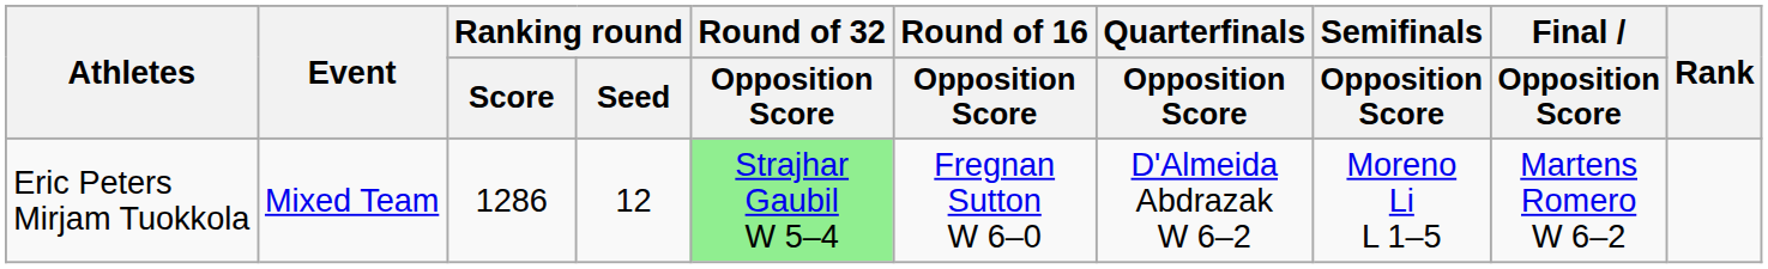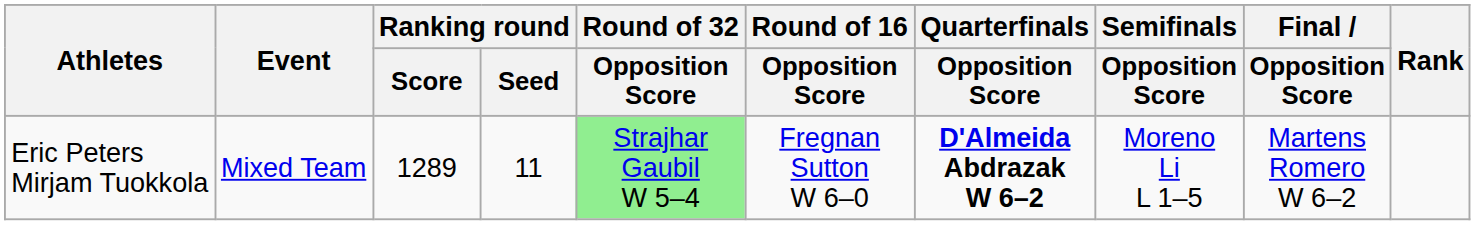Eric Peters Mirjam Tuokkola | Ranking round / Score: 1286 -> 1289
Eric Peters Mirjam Tuokkola | Ranking round / Seed: 12 -> 11
Eric Peters Mirjam Tuokkola | Quarterfinals / Opposition Score: normal -> bold
